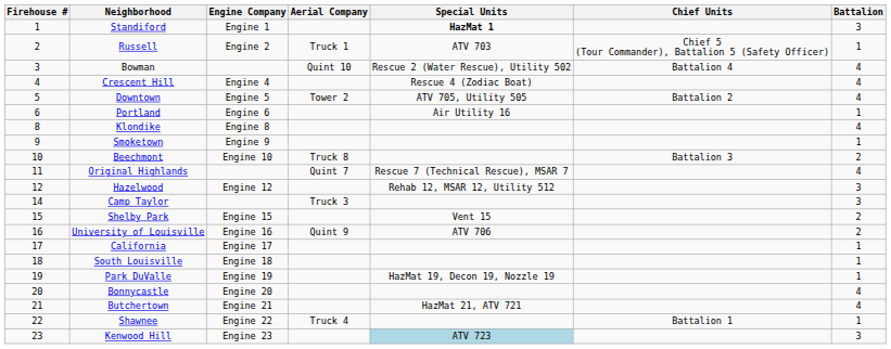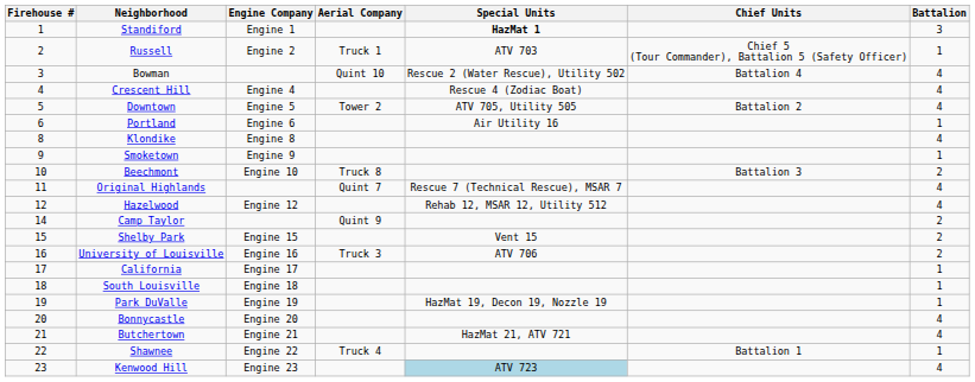Hazelwood | Battalion: 3 -> 4
Camp Taylor | Aerial Company: Truck 3 -> Quint 9
Camp Taylor | Battalion: 3 -> 2
University of Louisville | Aerial Company: Quint 9 -> Truck 3
Kenwood Hill | Battalion: 3 -> 4
